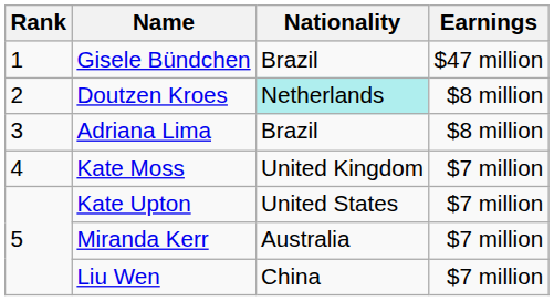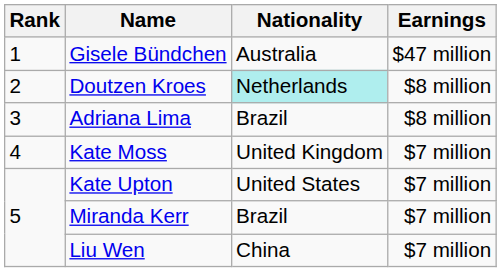Gisele Bündchen | Nationality: Brazil -> Australia
Miranda Kerr | Nationality: Australia -> Brazil
